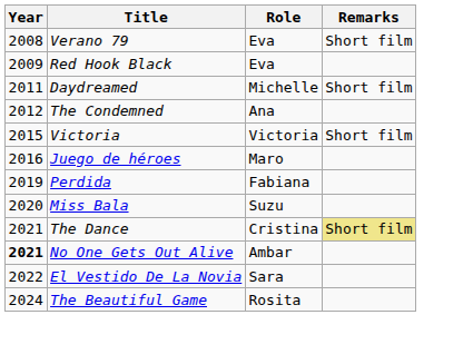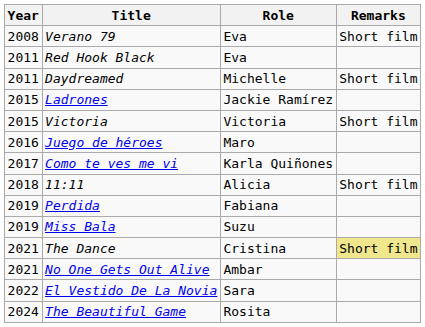Red Hook Black | Year: 2009 -> 2011
- row: 2012 | The Condemned | Ana
+ row: 2015 | Ladrones | Jackie Ramírez
+ row: 2017 | Como te ves me vi | Karla Quiñones
+ row: 2018 | 11:11 | Alicia | Short film
Miss Bala | Year: 2020 -> 2019
No One Gets Out Alive | Year: bold -> normal
